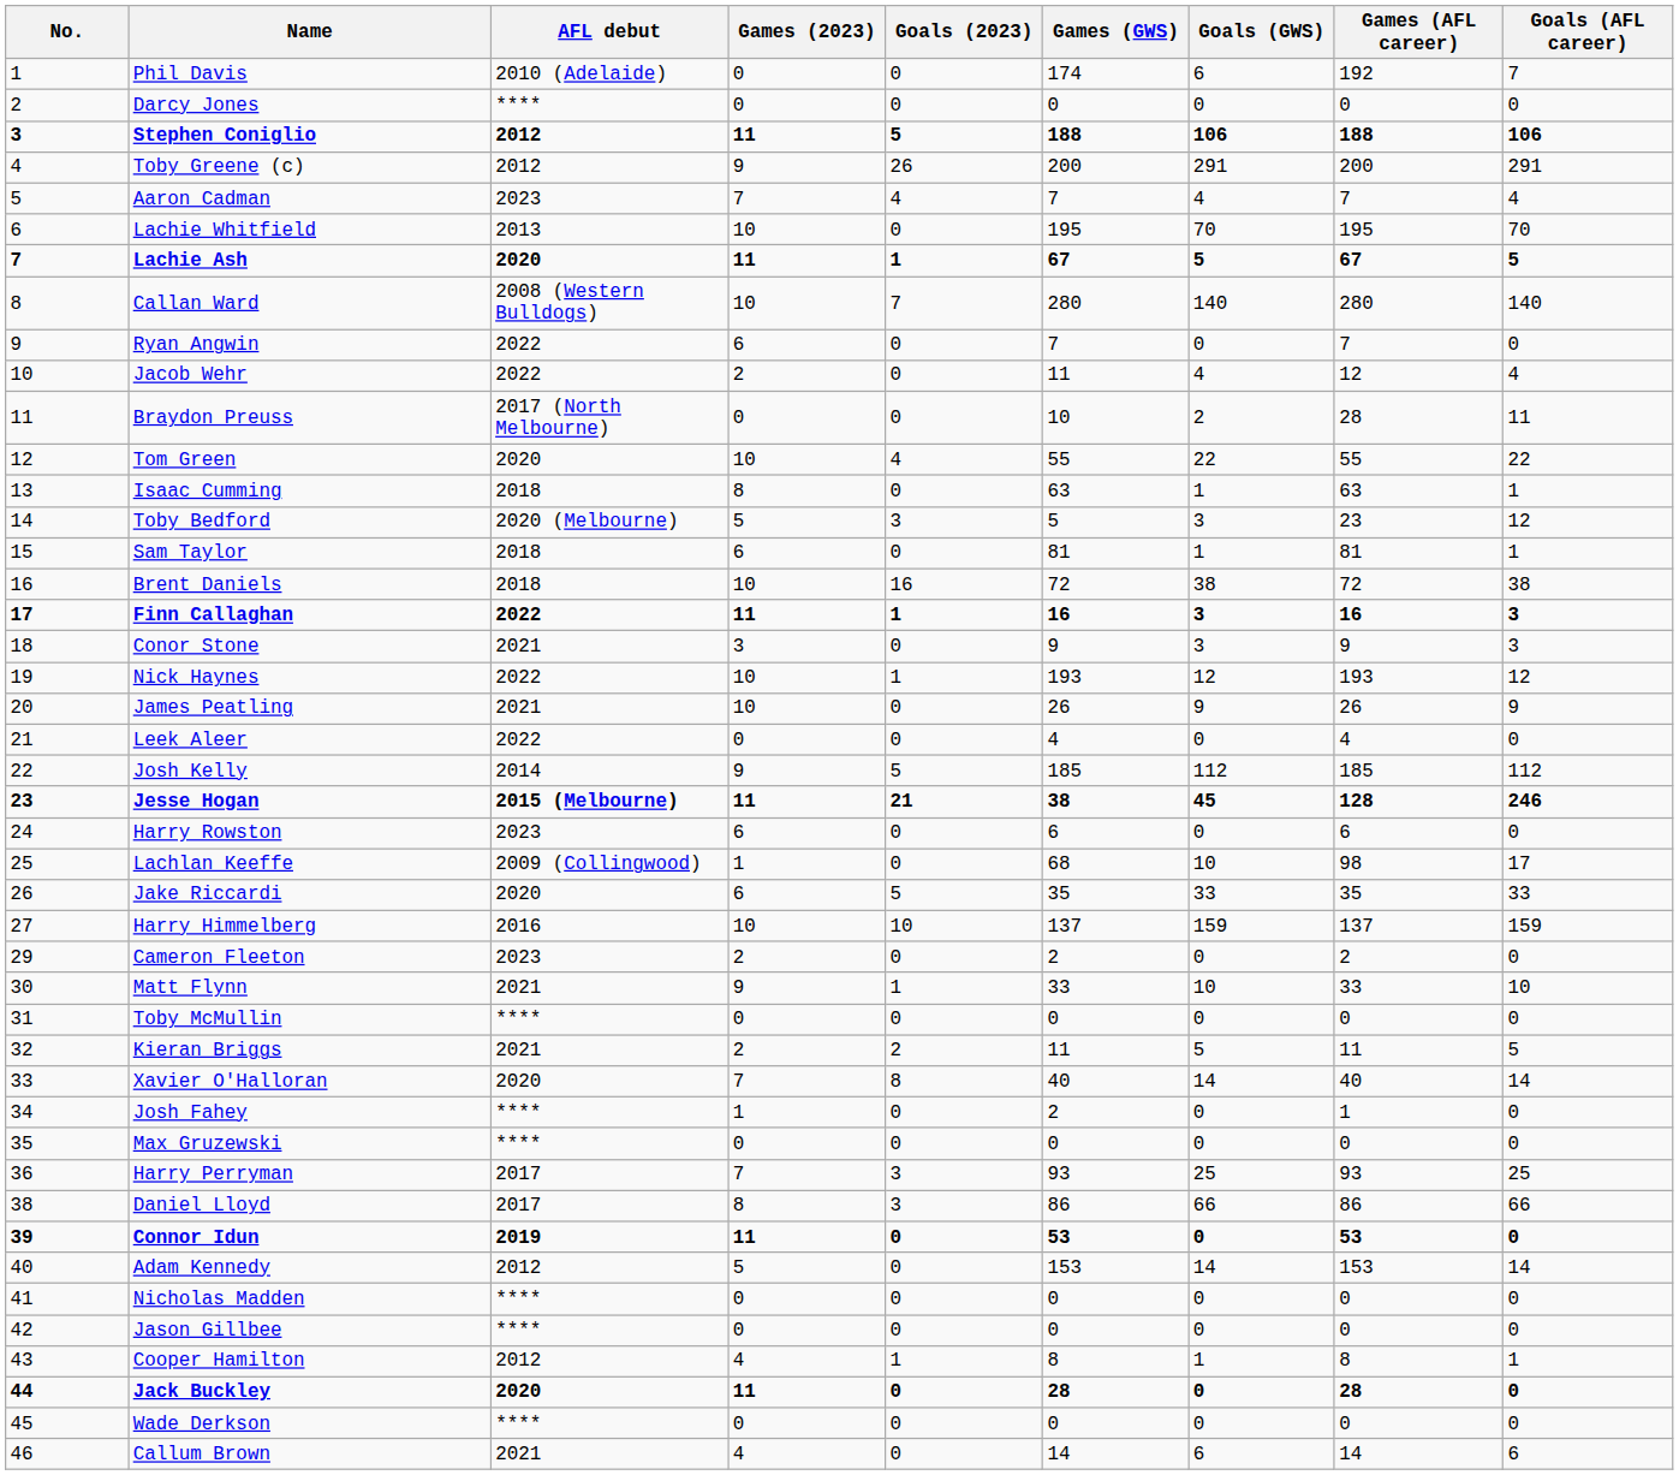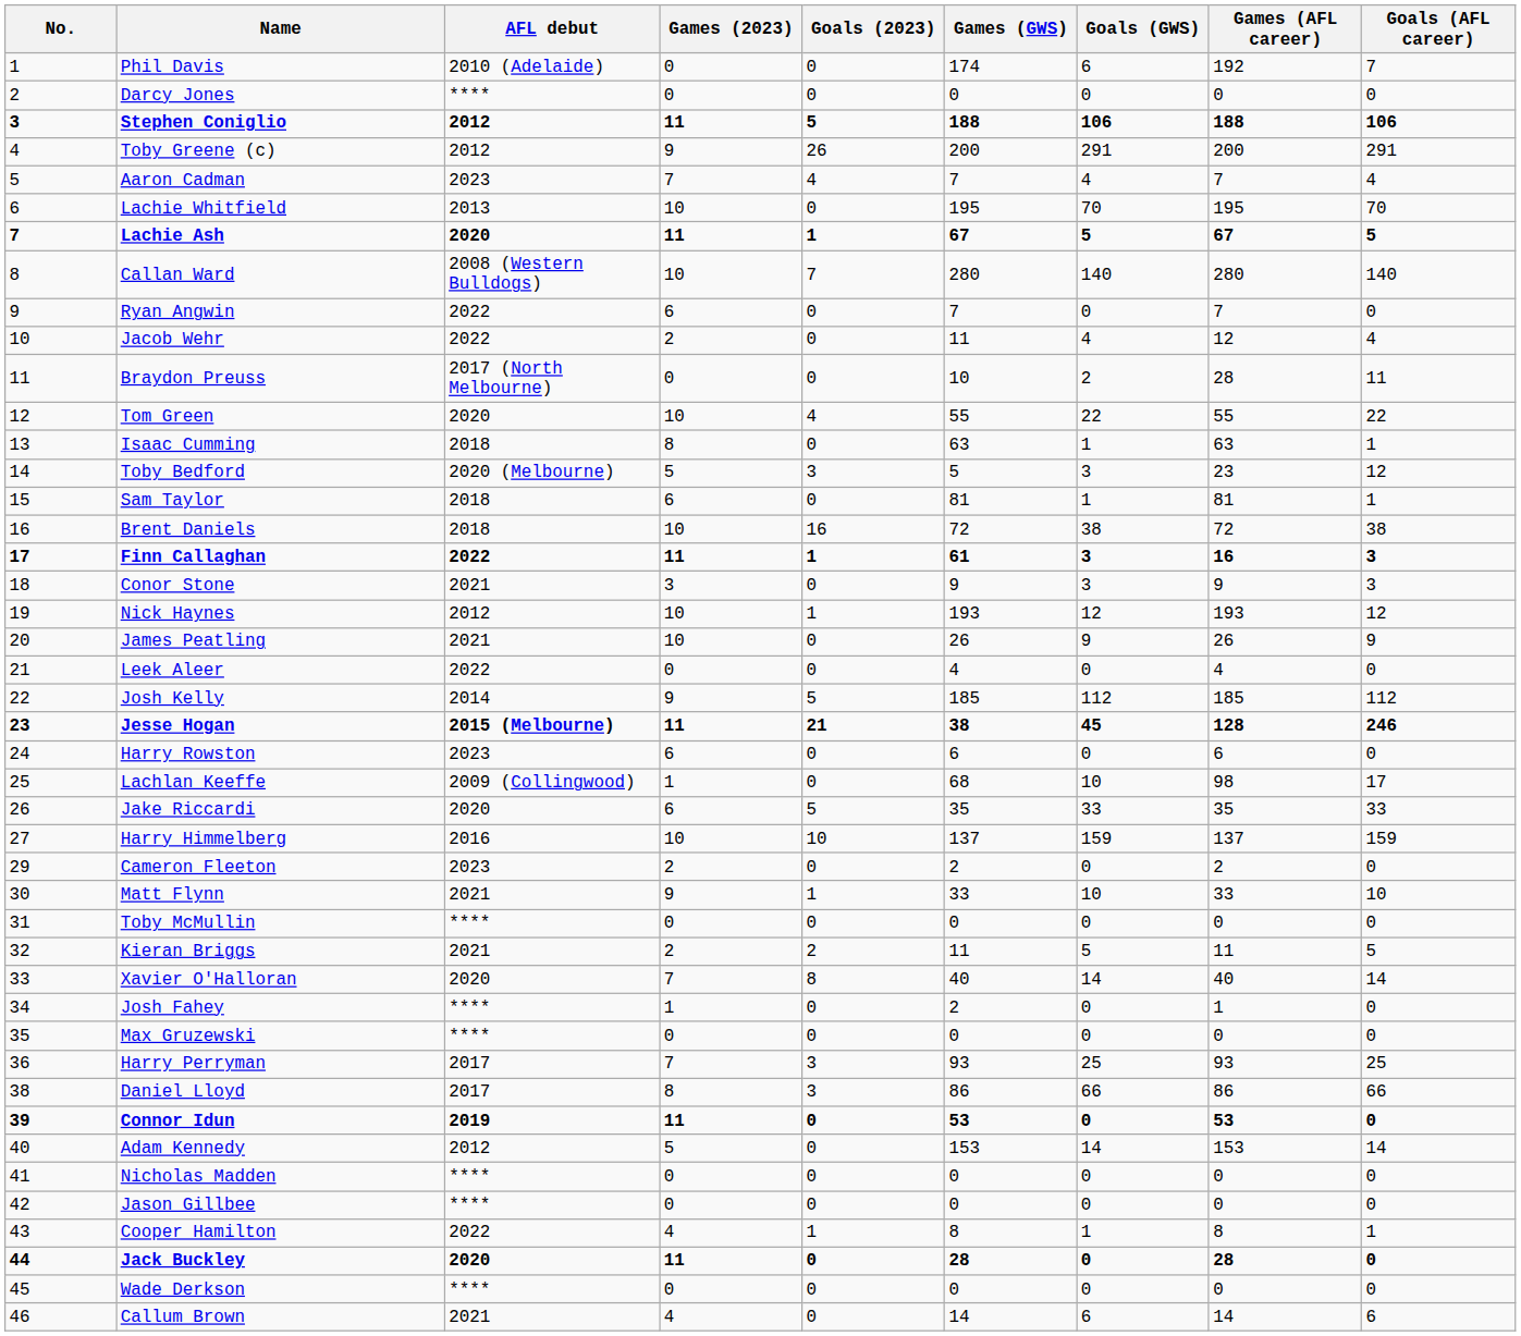Finn Callaghan | Games (GWS): 16 -> 61
Nick Haynes | AFL debut: 2022 -> 2012
Cooper Hamilton | AFL debut: 2012 -> 2022
